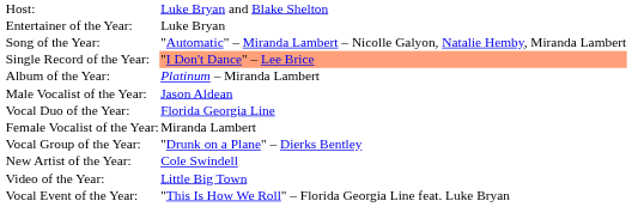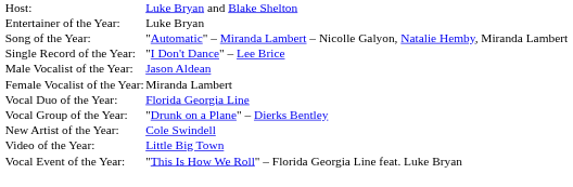Single Record of the Year: | column 2: lightsalmon background -> no background
- row: Album of the Year: | Platinum – Miranda Lambert
rows swapped: Female Vocalist of the Year: <-> Vocal Duo of the Year:
